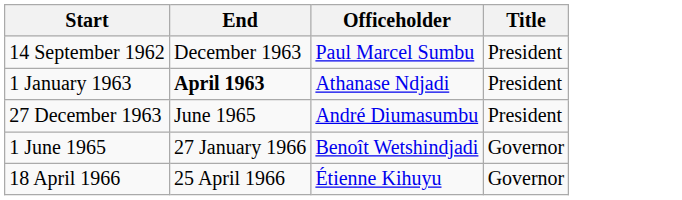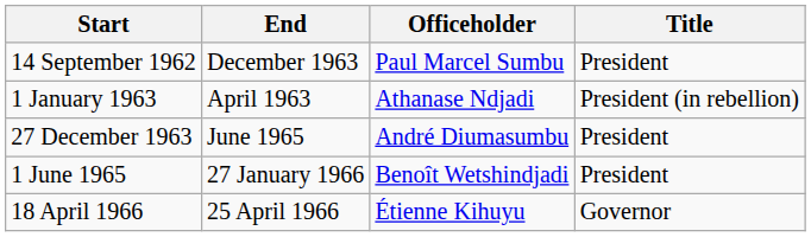1 January 1963 | End: bold -> normal
1 January 1963 | Title: President -> President (in rebellion)
1 June 1965 | Title: Governor -> President
